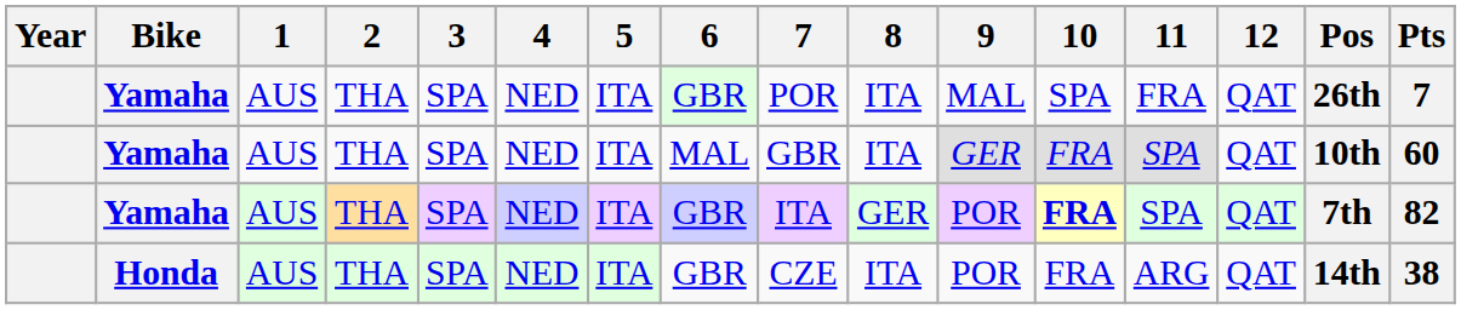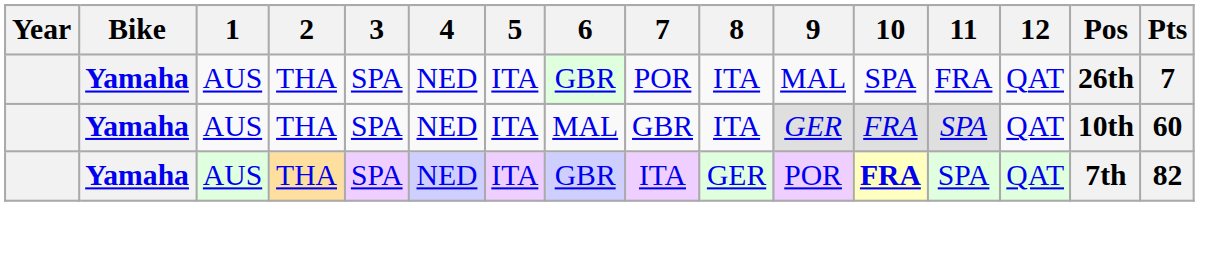- row: Honda | AUS | THA | SPA | NED | ITA | GBR | CZE | ITA | POR | FRA | ARG | QAT | 14th | 38
